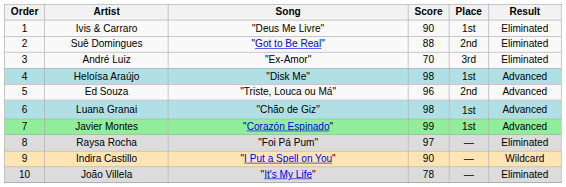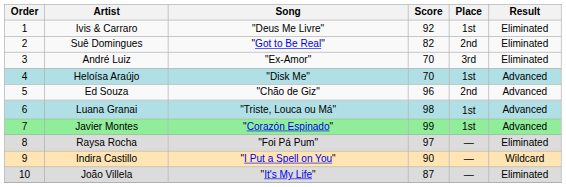Ivis & Carraro | Score: 90 -> 92
Suê Domingues | Score: 88 -> 82
Heloísa Araújo | Score: 98 -> 70
Ed Souza | Song: "Triste, Louca ou Má" -> "Chão de Giz"
Luana Granai | Song: "Chão de Giz" -> "Triste, Louca ou Má"
João Villela | Score: 78 -> 87
